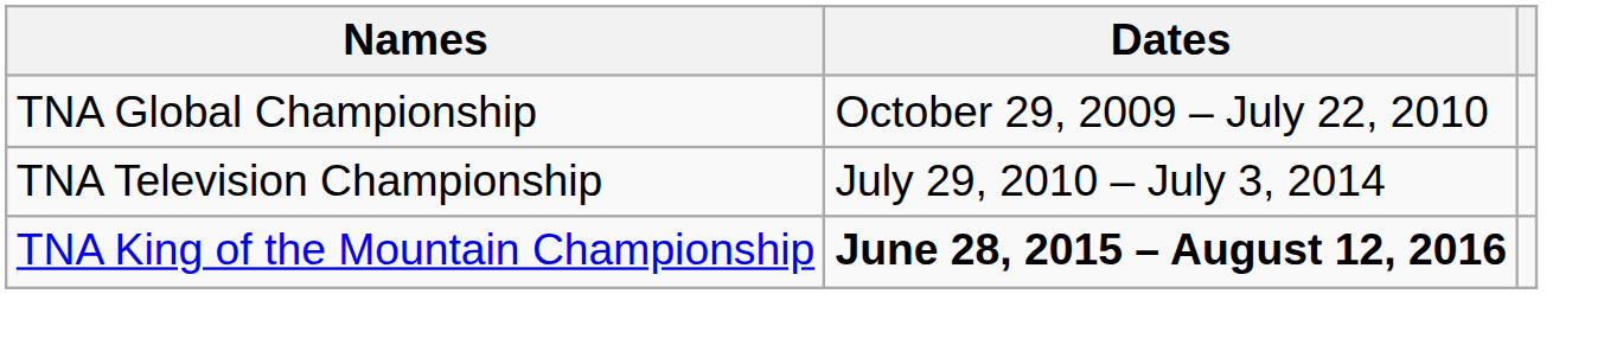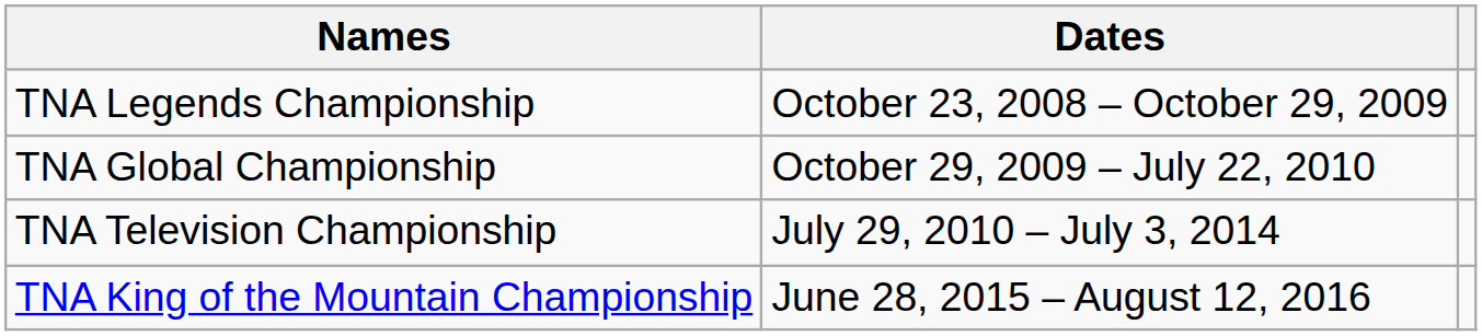+ row: TNA Legends Championship | October 23, 2008 – October 29, 2009
TNA King of the Mountain Championship | Dates: bold -> normal
